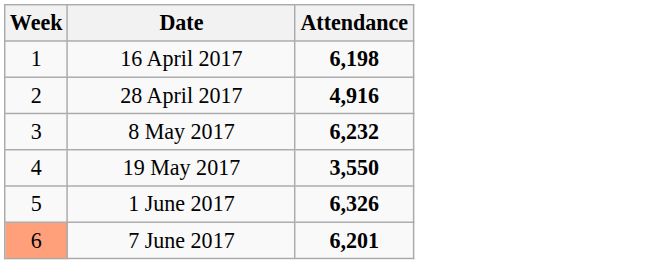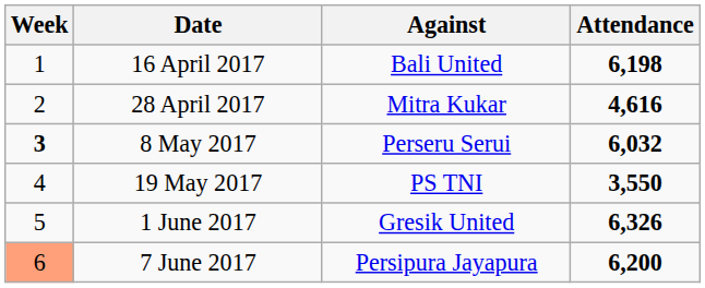+ column: Against | Bali United | Mitra Kukar | Perseru Serui | PS TNI | Gresik United | Persipura Jayapura
28 April 2017 | Attendance: 4,916 -> 4,616
8 May 2017 | Week: normal -> bold
8 May 2017 | Attendance: 6,232 -> 6,032
7 June 2017 | Attendance: 6,201 -> 6,200
